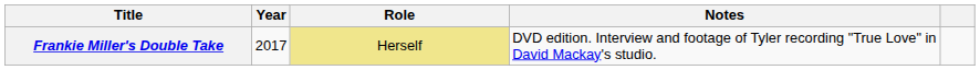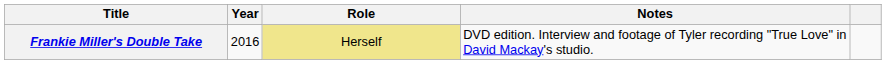Frankie Miller's Double Take | Year: 2017 -> 2016
